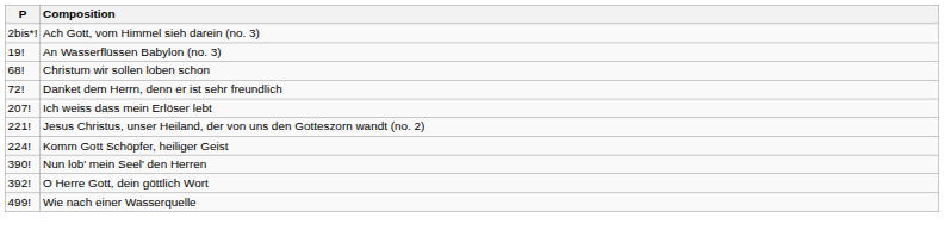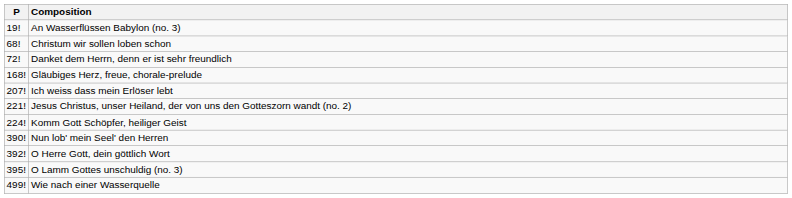- row: 2bis*! | Ach Gott, vom Himmel sieh darein (no. 3)
+ row: 168! | Gläubiges Herz, freue, chorale-prelude
+ row: 395! | O Lamm Gottes unschuldig (no. 3)
